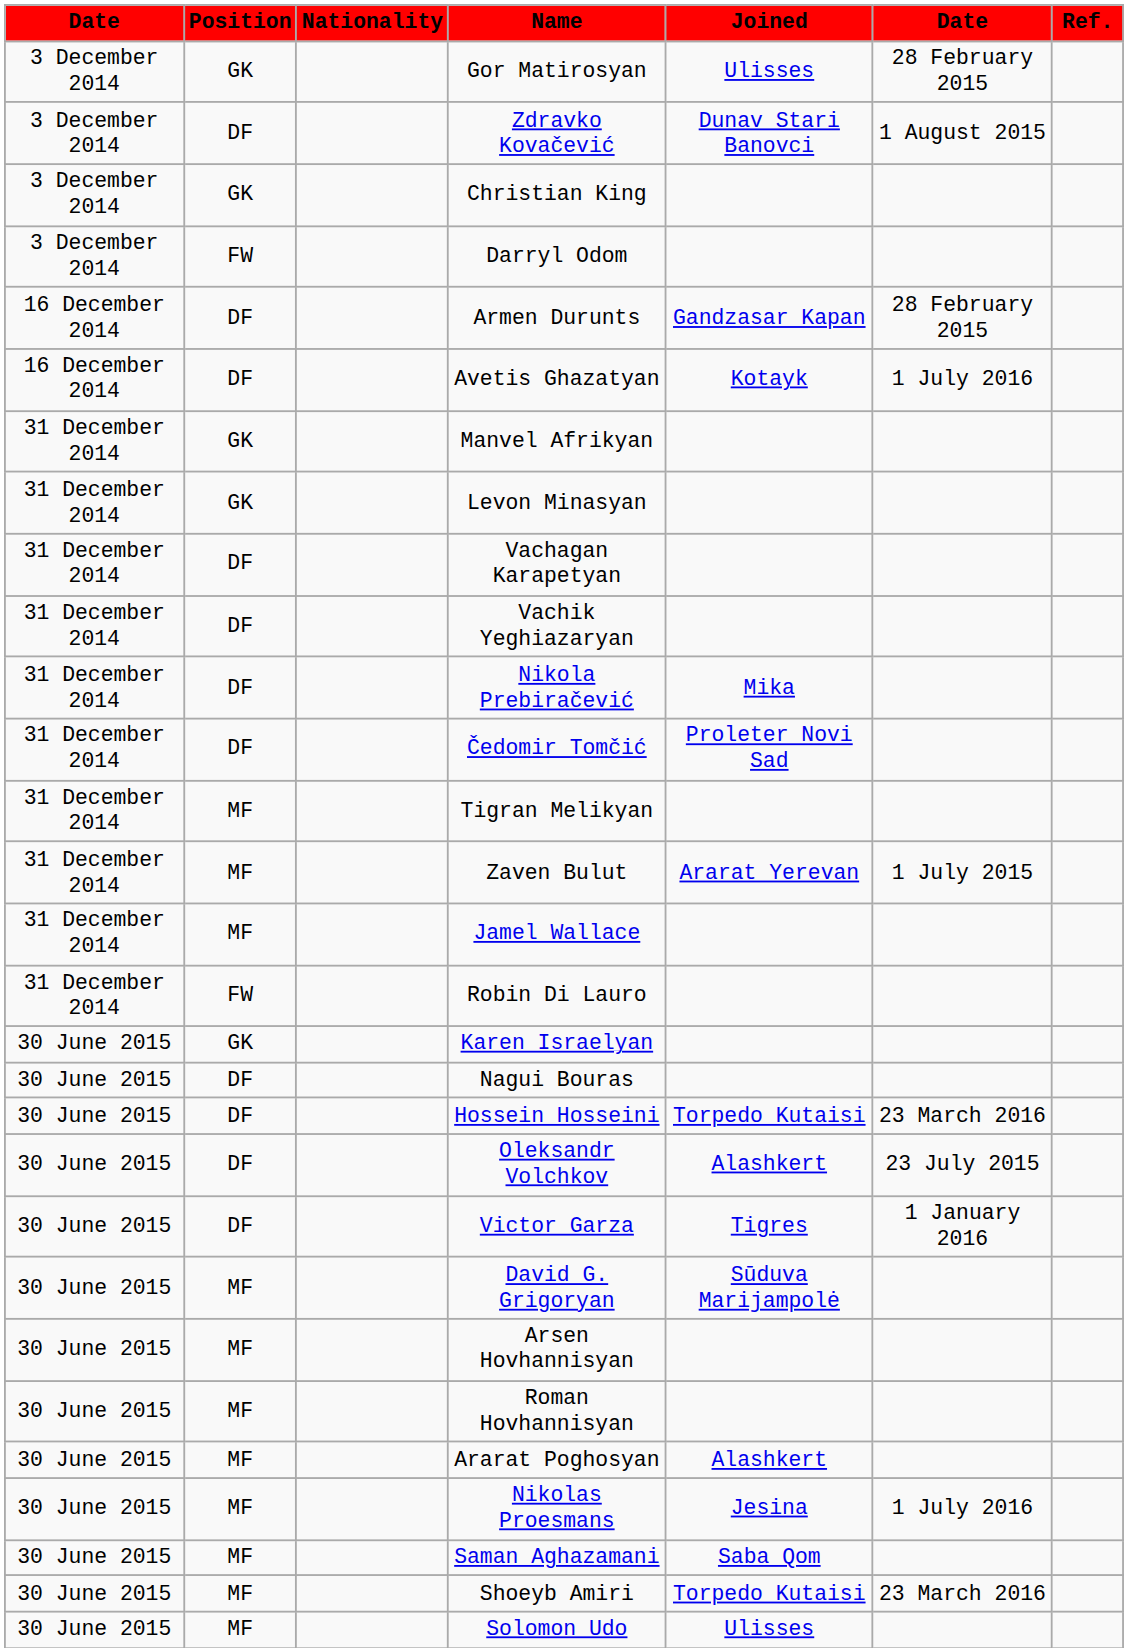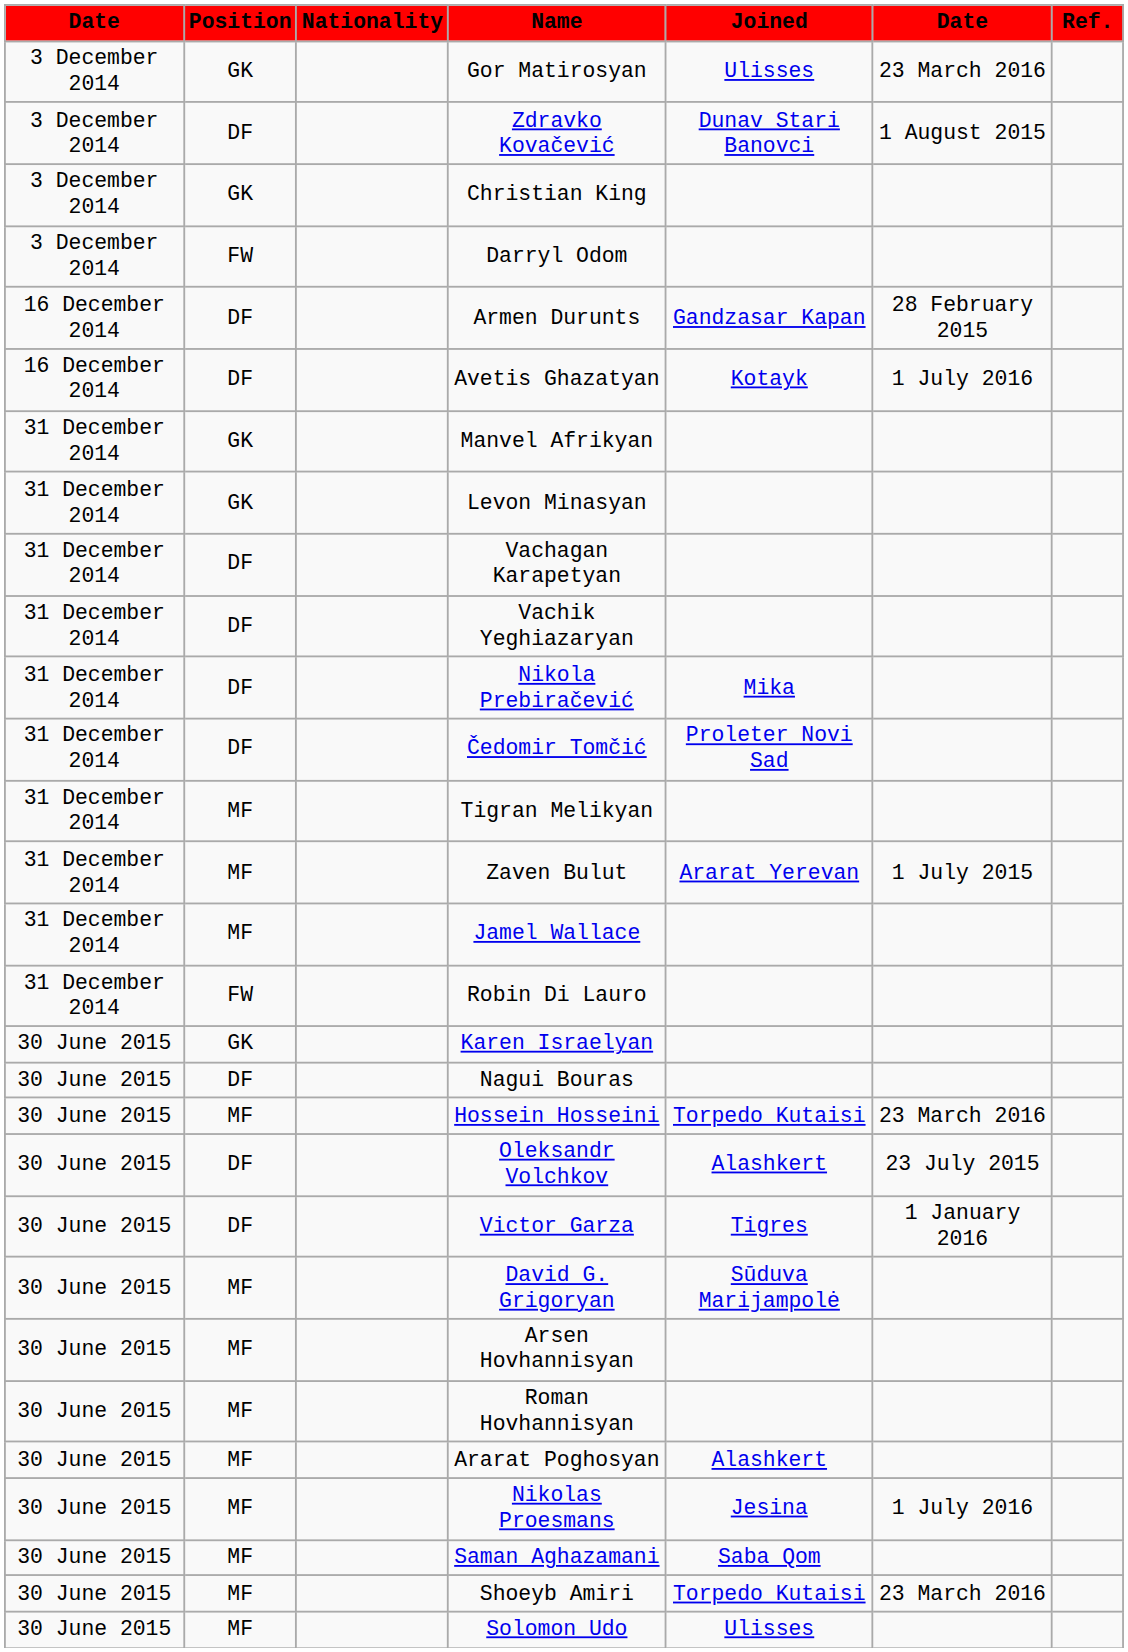Gor Matirosyan | column 6: 28 February 2015 -> 23 March 2016
Hossein Hosseini | Position: DF -> MF
